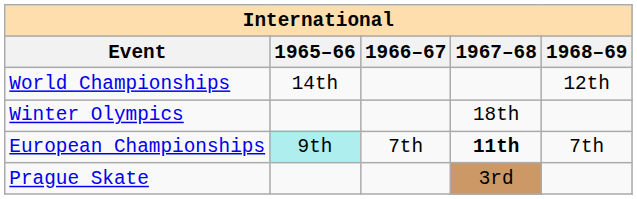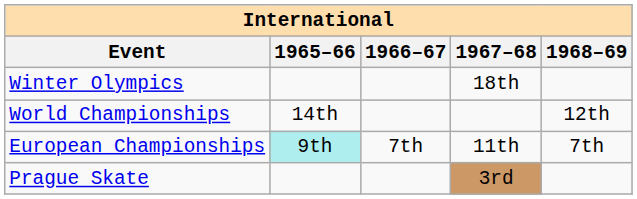rows swapped: Winter Olympics <-> World Championships
European Championships | 1967–68: bold -> normal
